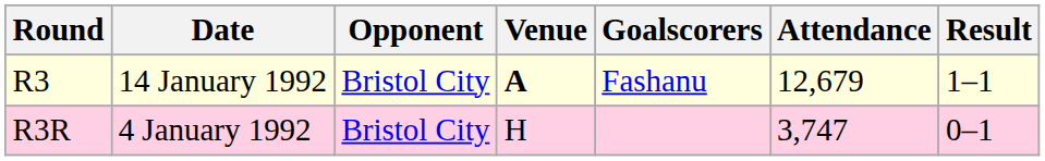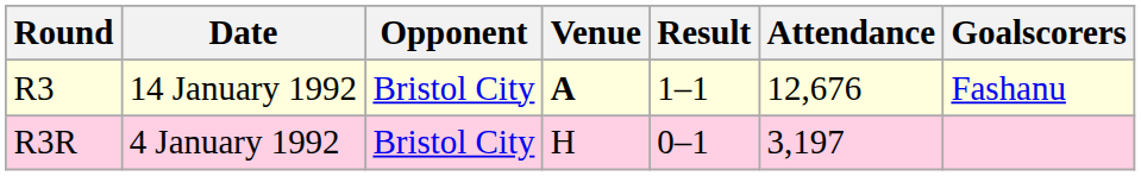columns swapped: Result <-> Goalscorers
R3 | Attendance: 12,679 -> 12,676
R3R | Attendance: 3,747 -> 3,197
